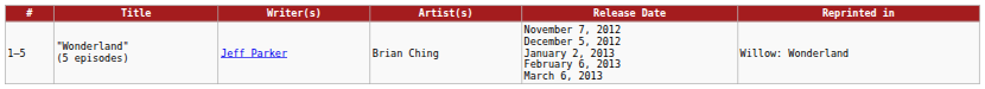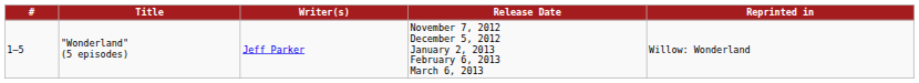- column: Artist(s) | Brian Ching
